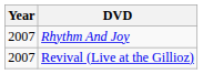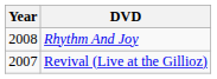Rhythm And Joy | Year: 2007 -> 2008
